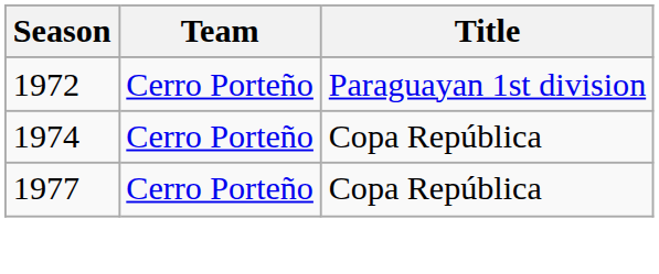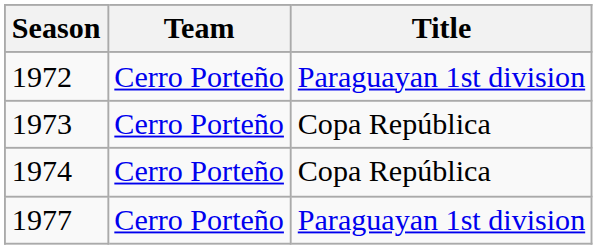+ row: 1973 | Cerro Porteño | Copa República
1977 | Title: Copa República -> Paraguayan 1st division
